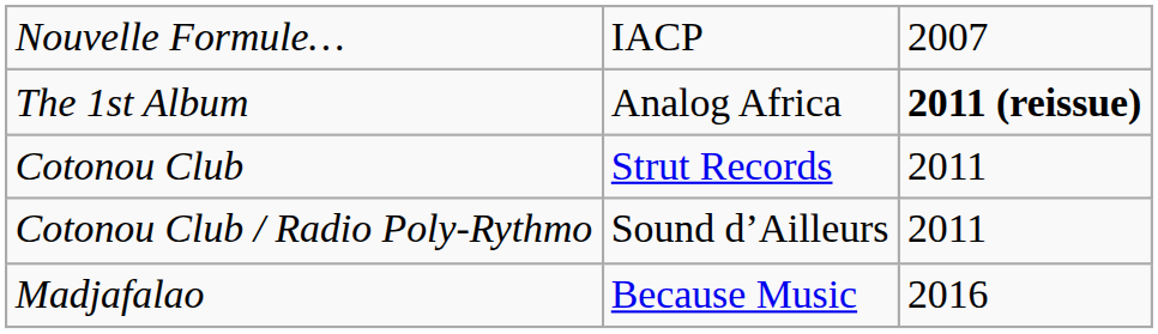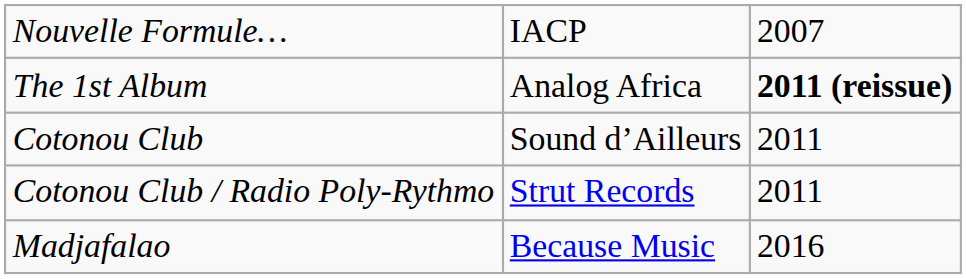Cotonou Club | column 2: Strut Records -> Sound d’Ailleurs
Cotonou Club / Radio Poly-Rythmo | column 2: Sound d’Ailleurs -> Strut Records
